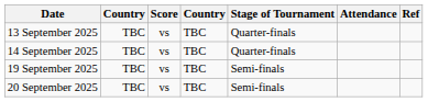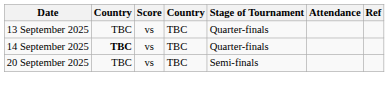14 September 2025 | column 2: normal -> bold
- row: 19 September 2025 | TBC | vs | TBC | Semi-finals
